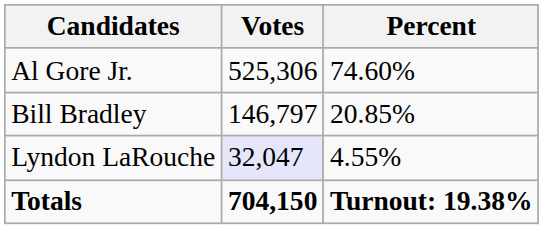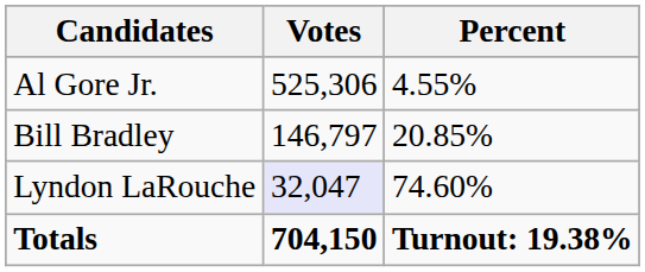Al Gore Jr. | Percent: 74.60% -> 4.55%
Lyndon LaRouche | Percent: 4.55% -> 74.60%
